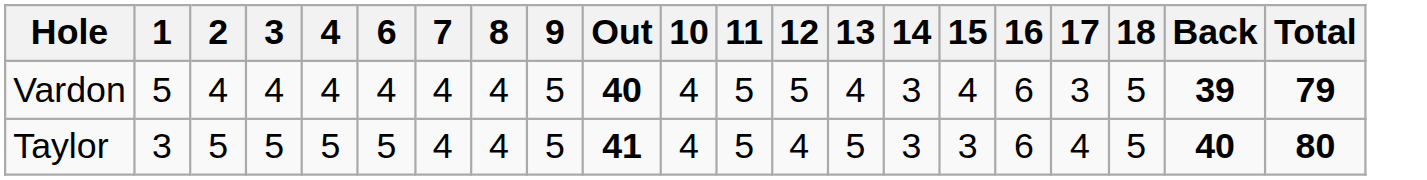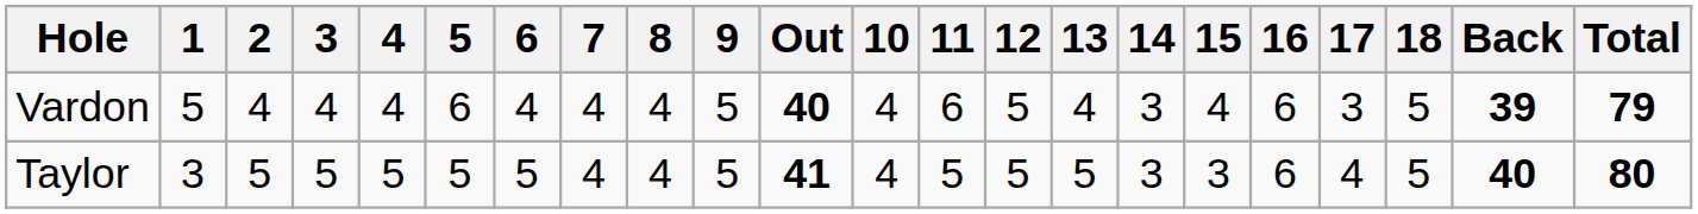+ column: 5 | 6 | 5
Vardon | 11: 5 -> 6
Taylor | 12: 4 -> 5
